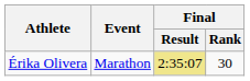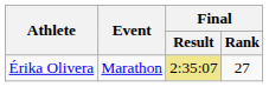Érika Olivera | Final / Rank: 30 -> 27
